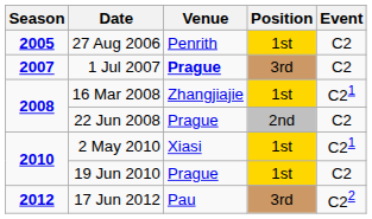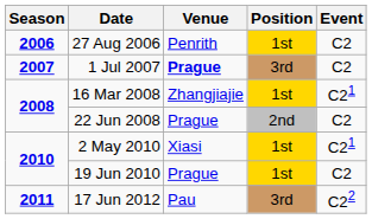27 Aug 2006 | Season: 2005 -> 2006
17 Jun 2012 | Season: 2012 -> 2011
